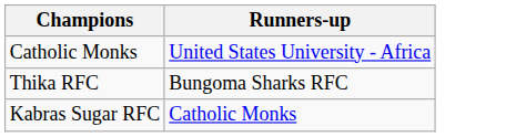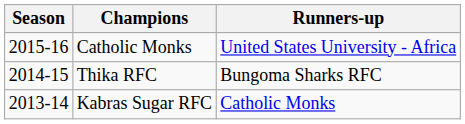+ column: Season | 2015-16 | 2014-15 | 2013-14
